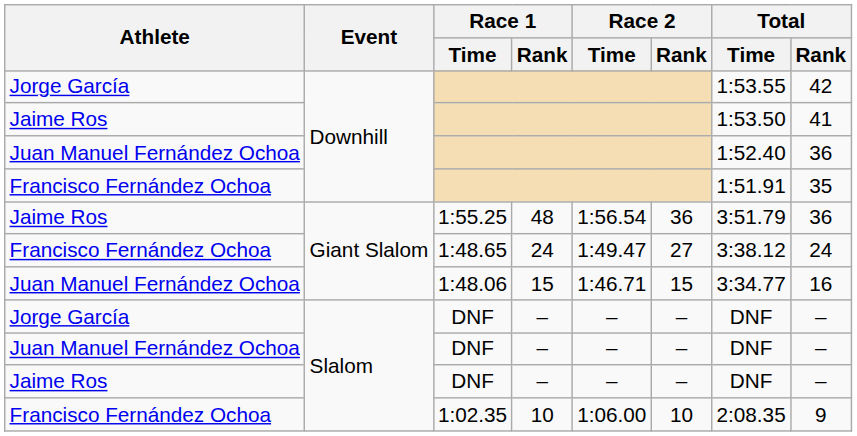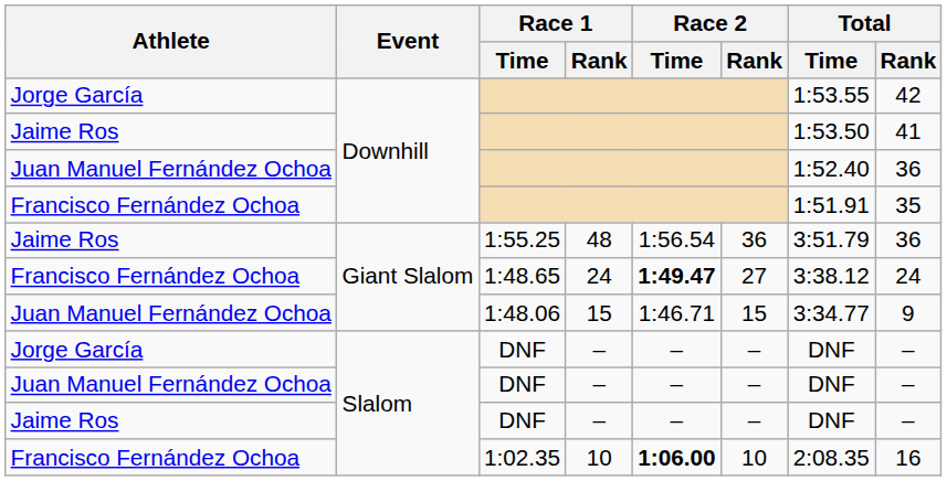1:48.65 | Race 2 / Time: normal -> bold
1:48.06 | Total / Rank: 16 -> 9
1:02.35 | Race 2 / Time: normal -> bold
1:02.35 | Total / Rank: 9 -> 16
